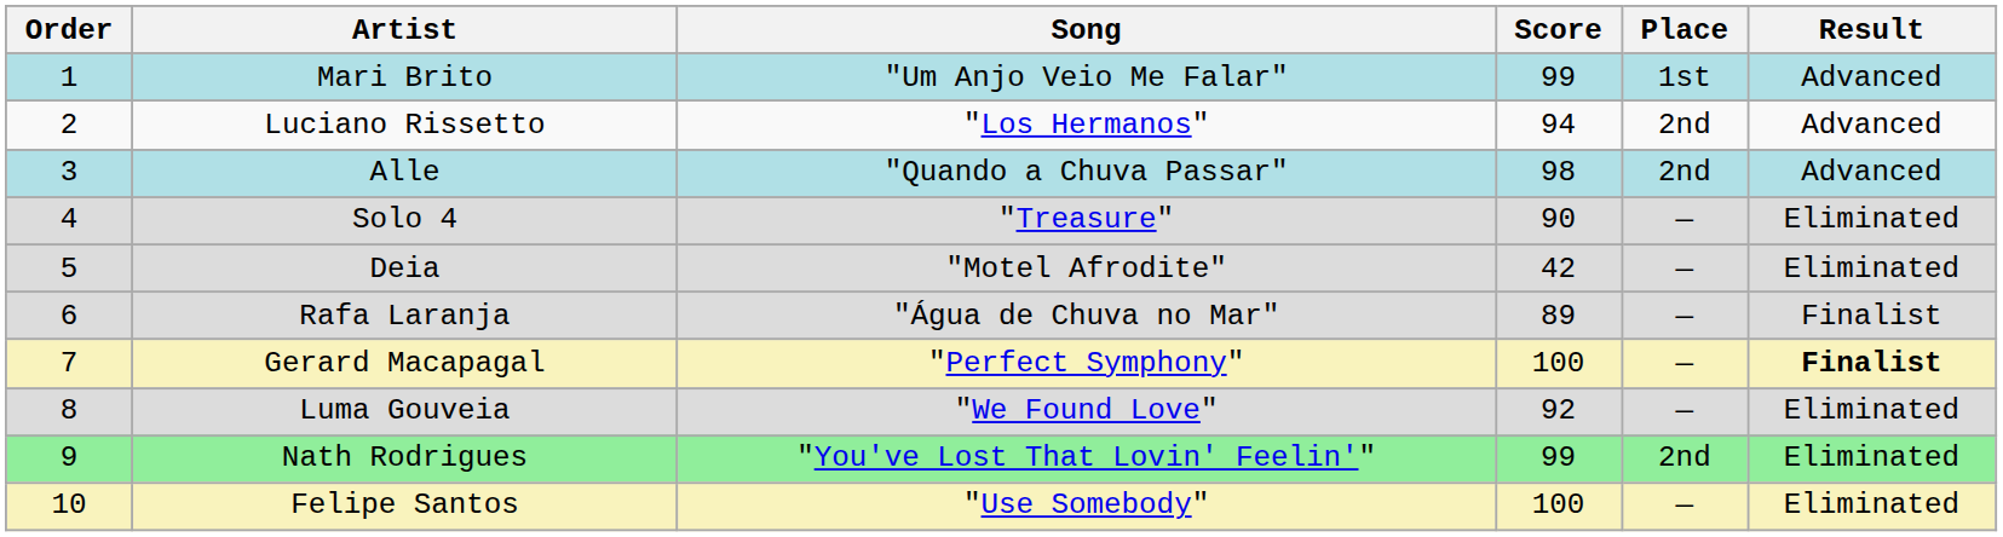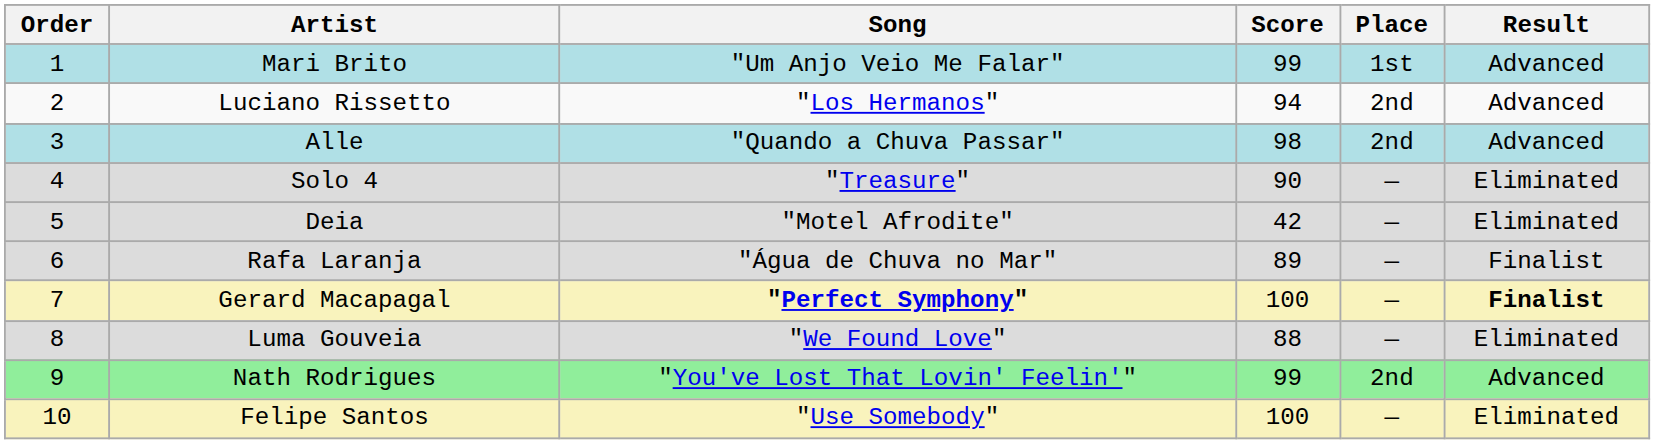Gerard Macapagal | Song: normal -> bold
Luma Gouveia | Score: 92 -> 88
Nath Rodrigues | Result: Eliminated -> Advanced
